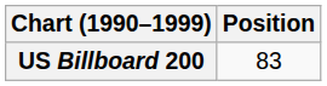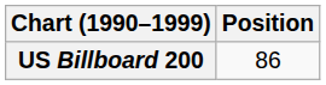US Billboard 200 | Position: 83 -> 86
